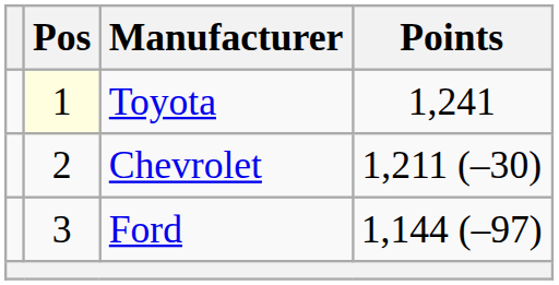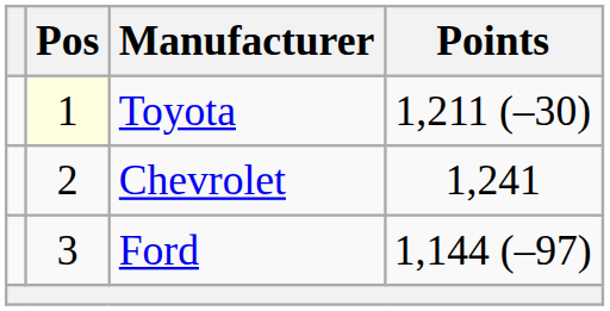Toyota | Points: 1,241 -> 1,211 (–30)
Chevrolet | Points: 1,211 (–30) -> 1,241
